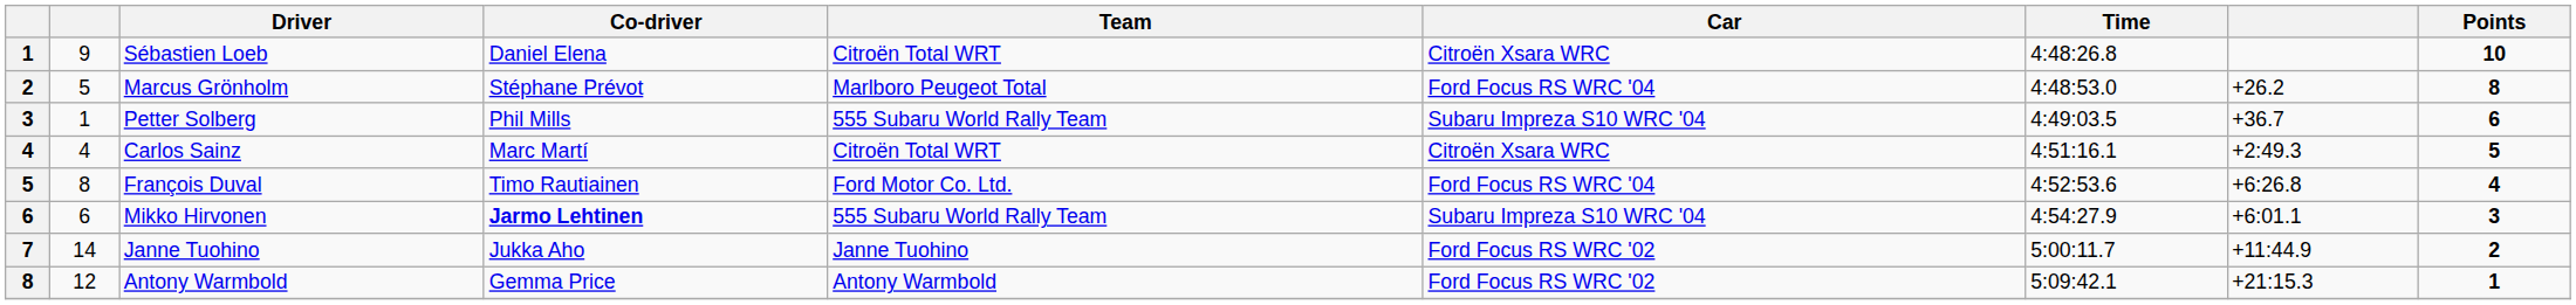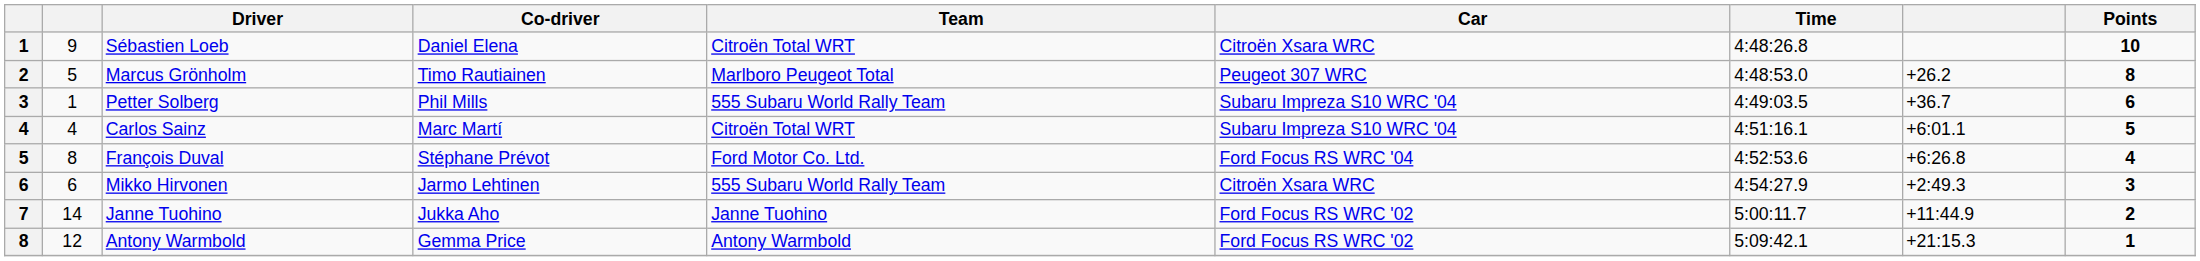Marcus Grönholm | Co-driver: Stéphane Prévot -> Timo Rautiainen
Marcus Grönholm | Car: Ford Focus RS WRC '04 -> Peugeot 307 WRC
Carlos Sainz | Car: Citroën Xsara WRC -> Subaru Impreza S10 WRC '04
Carlos Sainz | column 8: +2:49.3 -> +6:01.1
François Duval | Co-driver: Timo Rautiainen -> Stéphane Prévot
Mikko Hirvonen | Co-driver: bold -> normal
Mikko Hirvonen | Car: Subaru Impreza S10 WRC '04 -> Citroën Xsara WRC
Mikko Hirvonen | column 8: +6:01.1 -> +2:49.3
